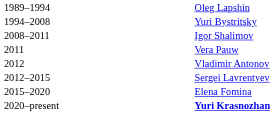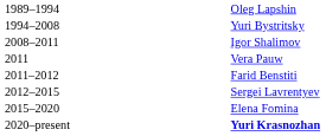+ row: 2011–2012 | Farid Benstiti
- row: 2012 | Vladimir Antonov
